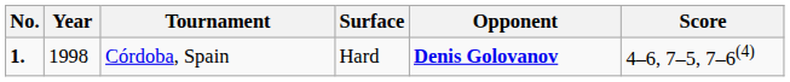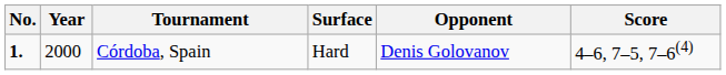Córdoba, Spain | Year: 1998 -> 2000
Córdoba, Spain | Opponent: bold -> normal
